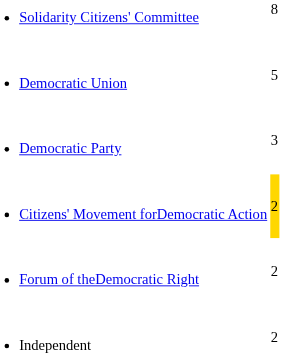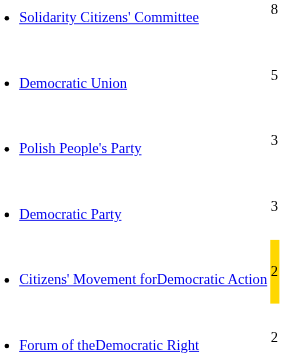+ row: Polish People's Party | 3
- row: Independent | 2
